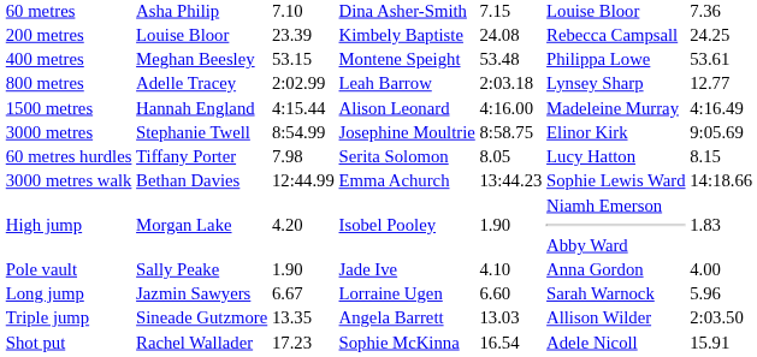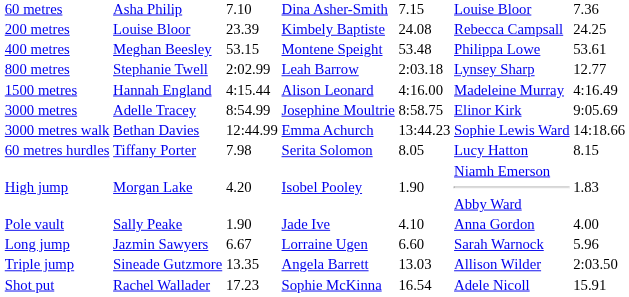800 metres | column 2: Adelle Tracey -> Stephanie Twell
3000 metres | column 2: Stephanie Twell -> Adelle Tracey
rows swapped: 60 metres hurdles <-> 3000 metres walk
